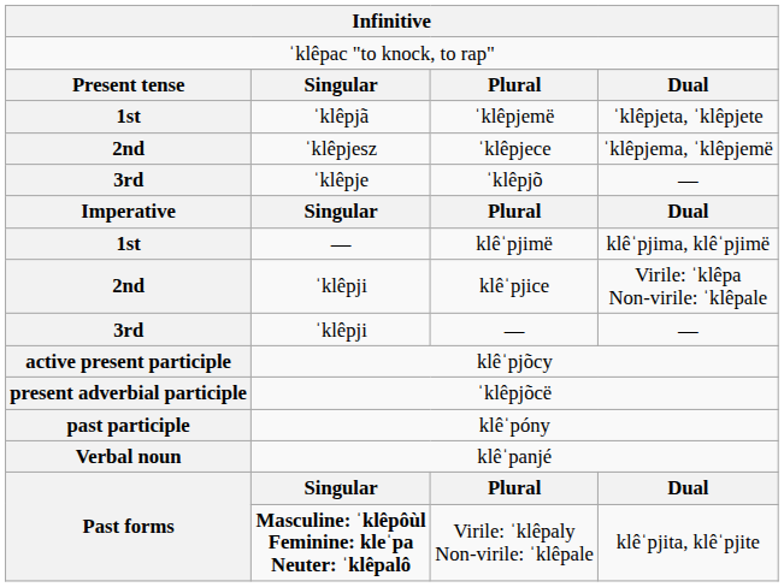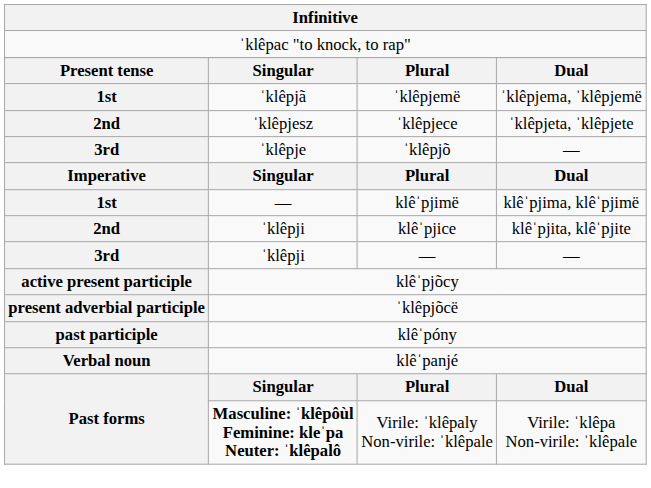ˈklêpjemë | column 4: ˈklêpjeta, ˈklêpjete -> ˈklêpjema, ˈklêpjemë
ˈklêpjece | column 4: ˈklêpjema, ˈklêpjemë -> ˈklêpjeta, ˈklêpjete
klêˈpjice | column 4: Virile: ˈklêpa Non-virile: ˈklêpale -> klêˈpjita, klêˈpjite
Virile: ˈklêpaly Non-virile: ˈklêpale | column 4: klêˈpjita, klêˈpjite -> Virile: ˈklêpa Non-virile: ˈklêpale
